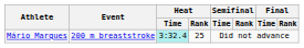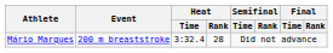Mário Marques | Heat / Time: paleturquoise background -> no background
Mário Marques | Heat / Rank: 25 -> 28
